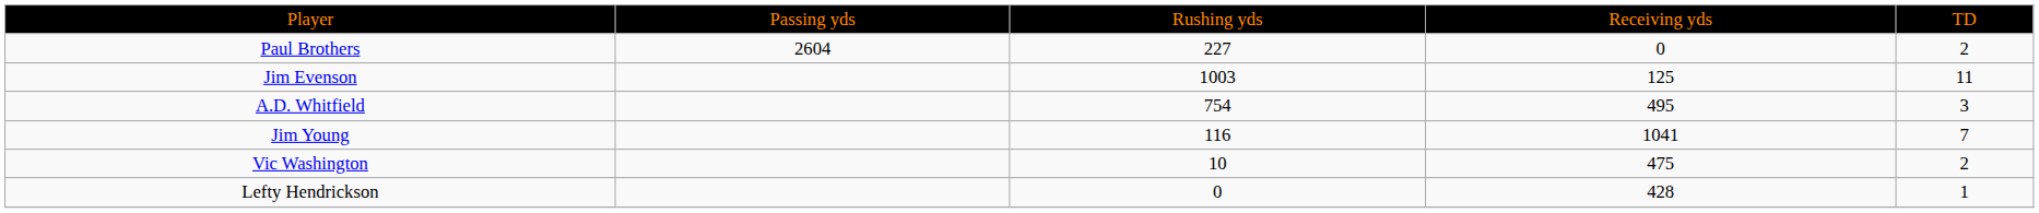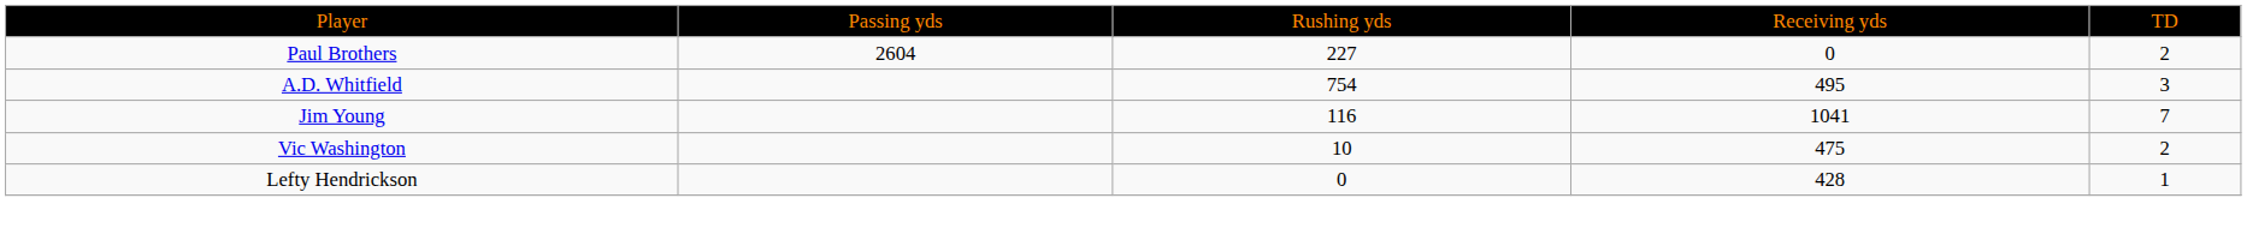- row: Jim Evenson | 1003 | 125 | 11
